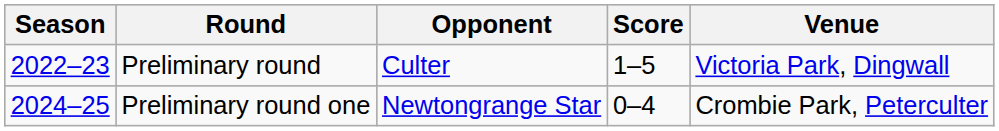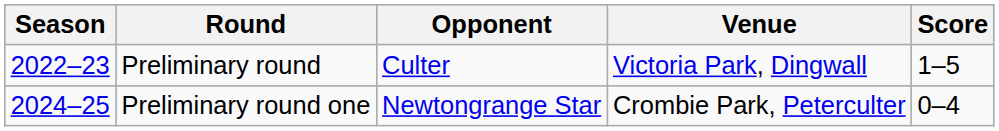columns swapped: Score <-> Venue
